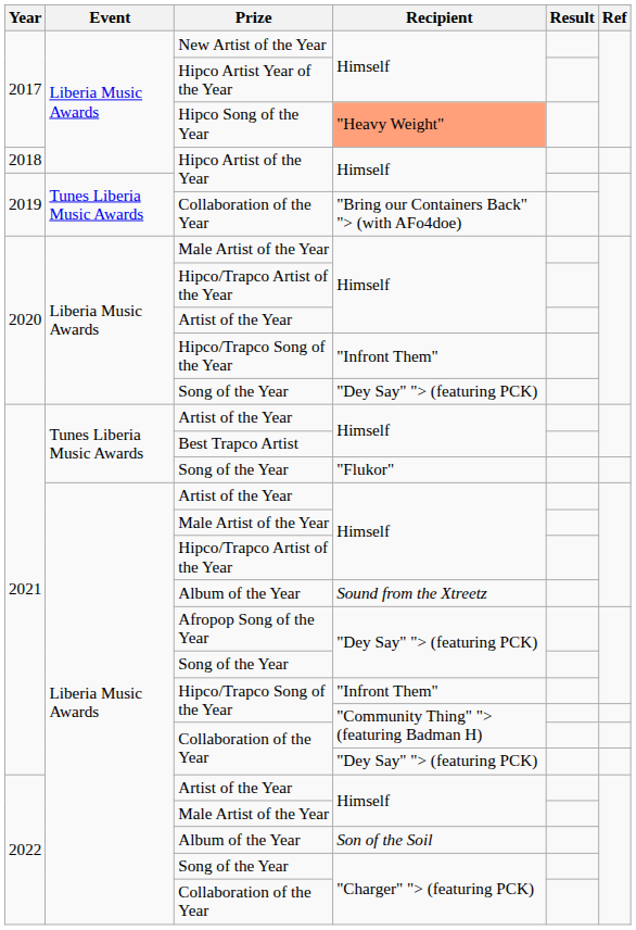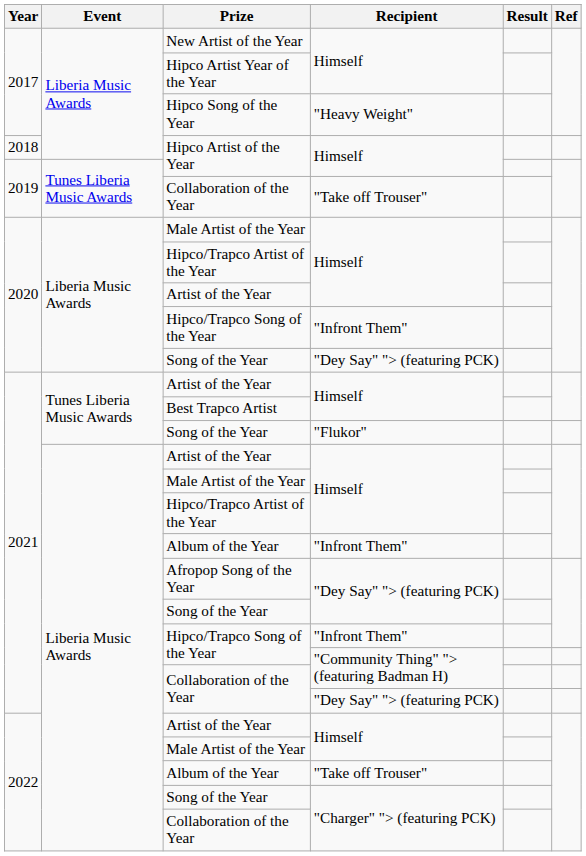Hipco Song of the Year | Recipient: lightsalmon background -> no background
2019 / Collaboration of the Year | Recipient: "Bring our Containers Back" "> (with AFo4doe) -> "Take off Trouser"
2021 / Album of the Year | Recipient: Sound from the Xtreetz -> "Infront Them"
2022 / Album of the Year | Recipient: Son of the Soil -> "Take off Trouser"
